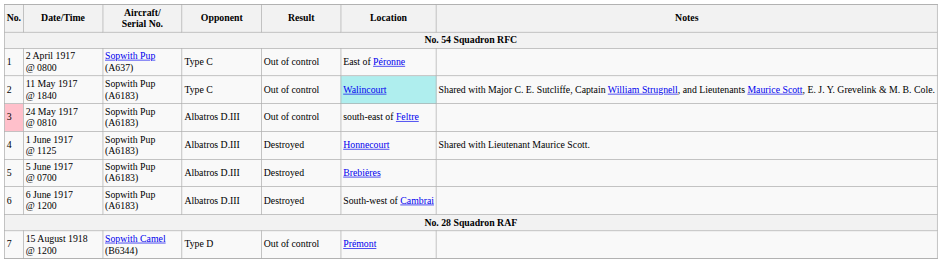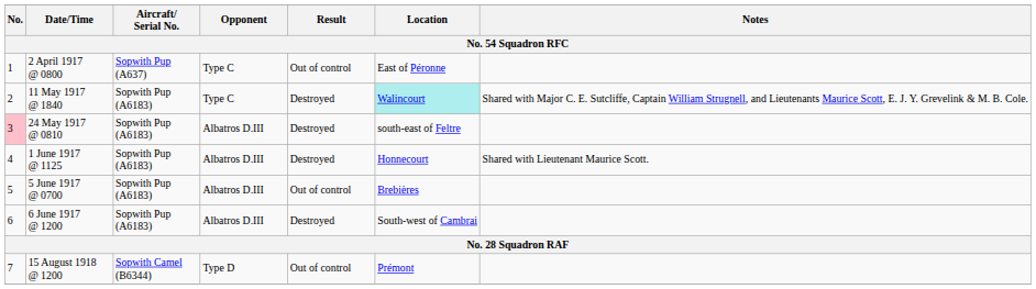11 May 1917 @ 1840 | Result: Out of control -> Destroyed
24 May 1917 @ 0810 | Result: Out of control -> Destroyed
5 June 1917 @ 0700 | Result: Destroyed -> Out of control
